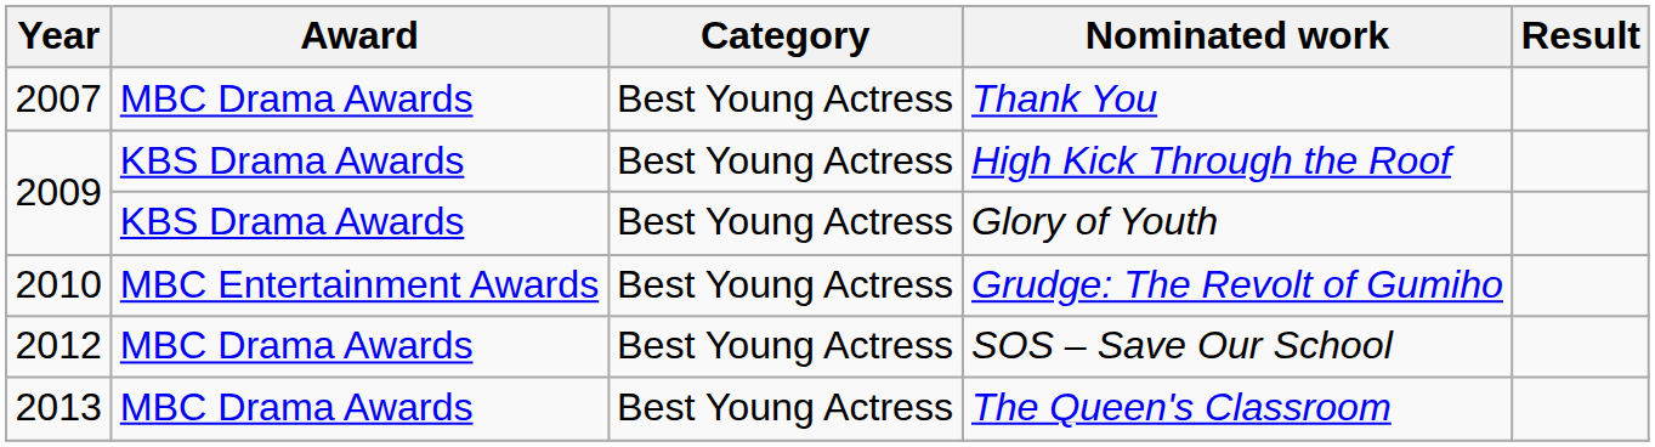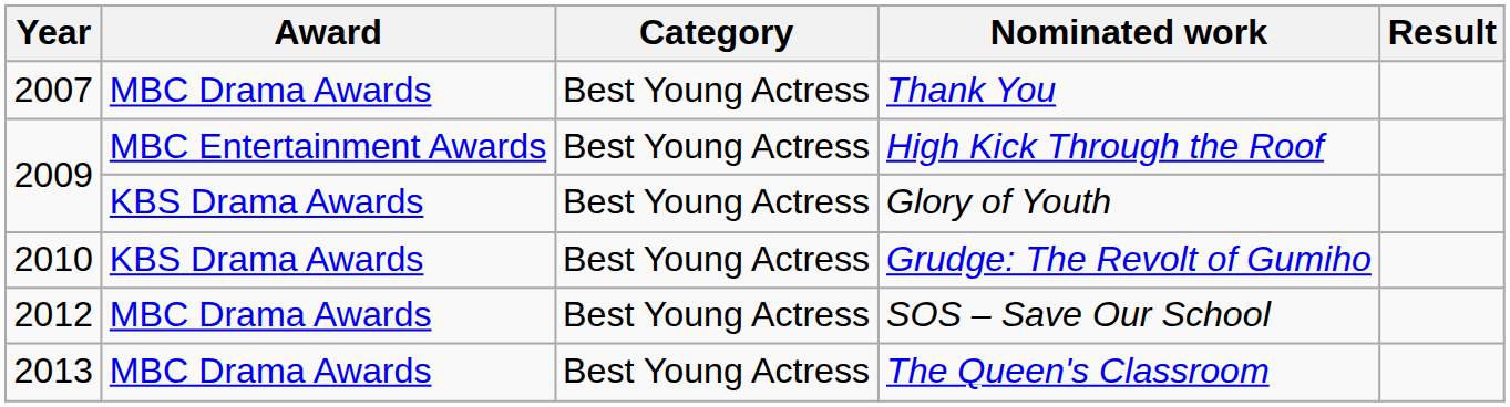High Kick Through the Roof | Award: KBS Drama Awards -> MBC Entertainment Awards
Grudge: The Revolt of Gumiho | Award: MBC Entertainment Awards -> KBS Drama Awards
